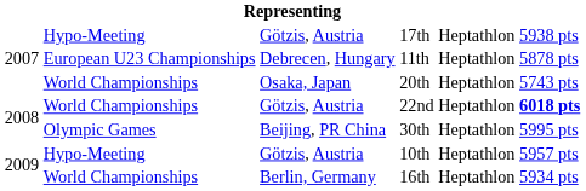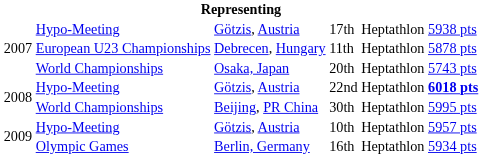22nd | column 2: World Championships -> Hypo-Meeting
30th | column 2: Olympic Games -> World Championships
16th | column 2: World Championships -> Olympic Games
